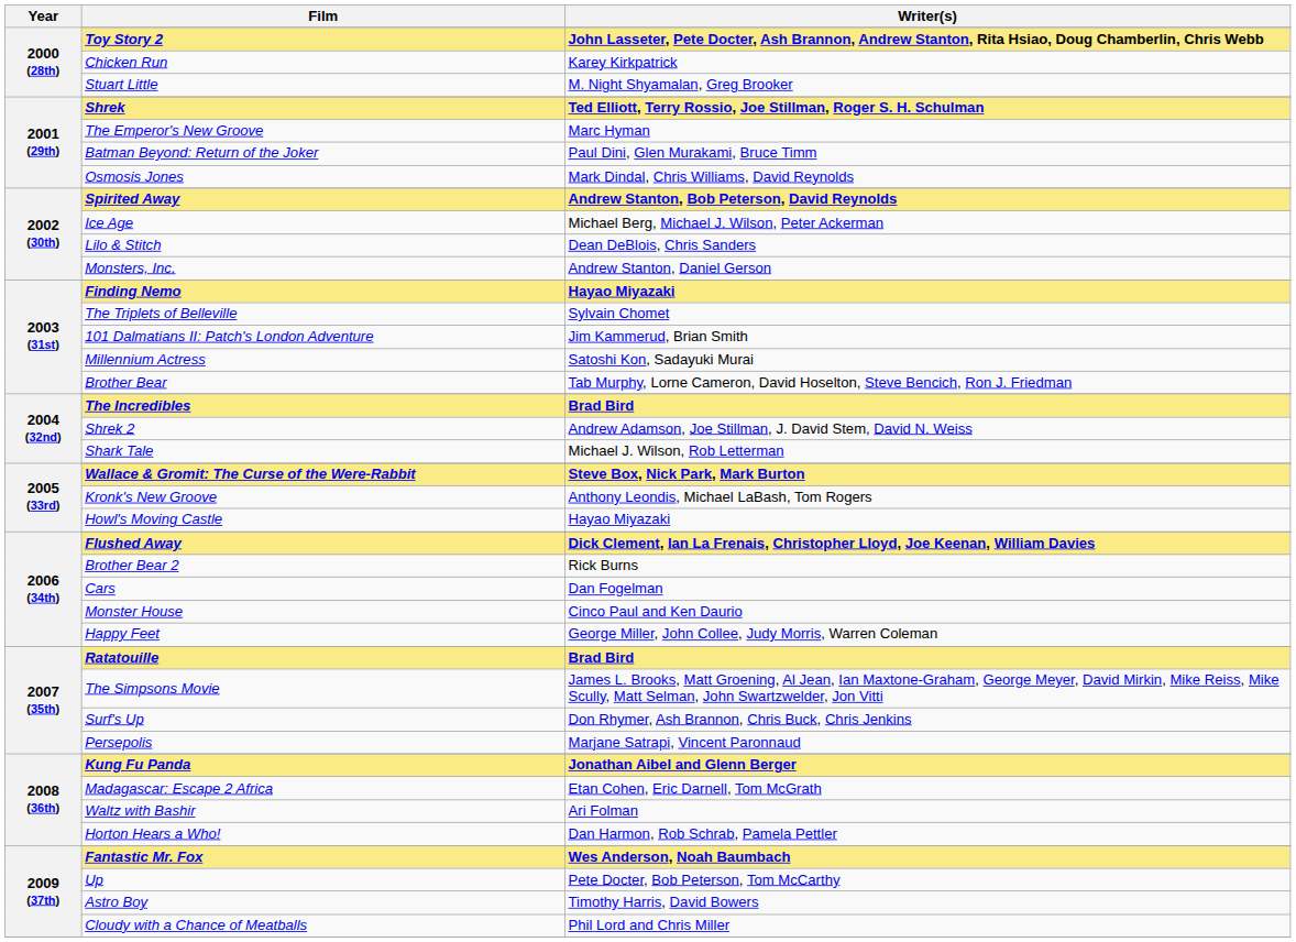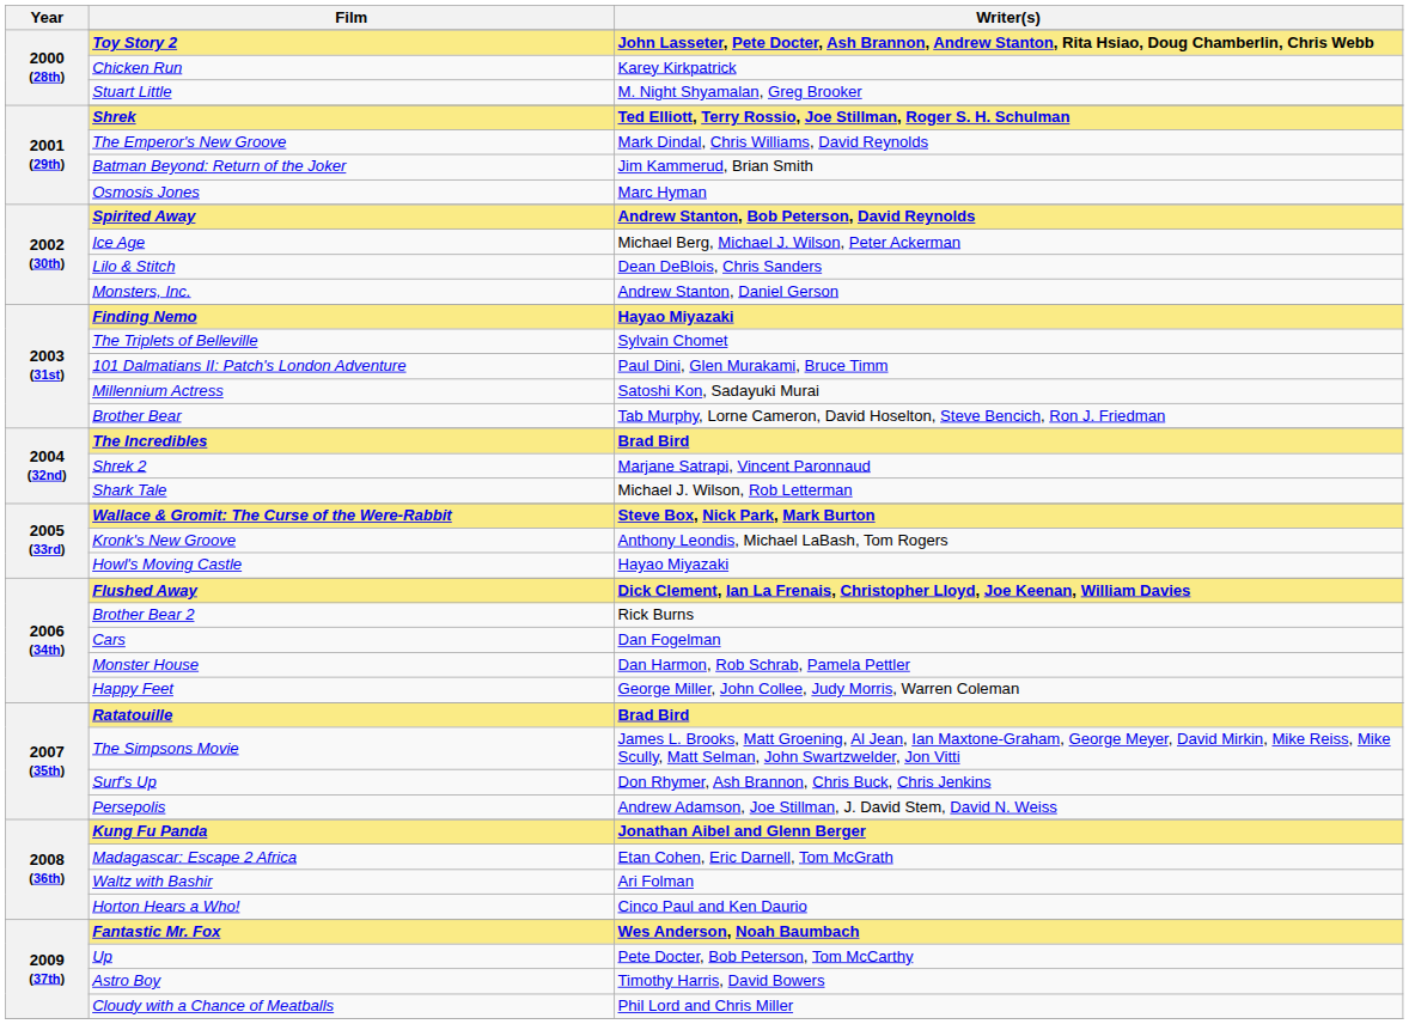The Emperor's New Groove | Writer(s): Marc Hyman -> Mark Dindal, Chris Williams, David Reynolds
Batman Beyond: Return of the Joker | Writer(s): Paul Dini, Glen Murakami, Bruce Timm -> Jim Kammerud, Brian Smith
Osmosis Jones | Writer(s): Mark Dindal, Chris Williams, David Reynolds -> Marc Hyman
101 Dalmatians II: Patch's London Adventure | Writer(s): Jim Kammerud, Brian Smith -> Paul Dini, Glen Murakami, Bruce Timm
Shrek 2 | Writer(s): Andrew Adamson, Joe Stillman, J. David Stem, David N. Weiss -> Marjane Satrapi, Vincent Paronnaud
Monster House | Writer(s): Cinco Paul and Ken Daurio -> Dan Harmon, Rob Schrab, Pamela Pettler
Persepolis | Writer(s): Marjane Satrapi, Vincent Paronnaud -> Andrew Adamson, Joe Stillman, J. David Stem, David N. Weiss
Horton Hears a Who! | Writer(s): Dan Harmon, Rob Schrab, Pamela Pettler -> Cinco Paul and Ken Daurio
